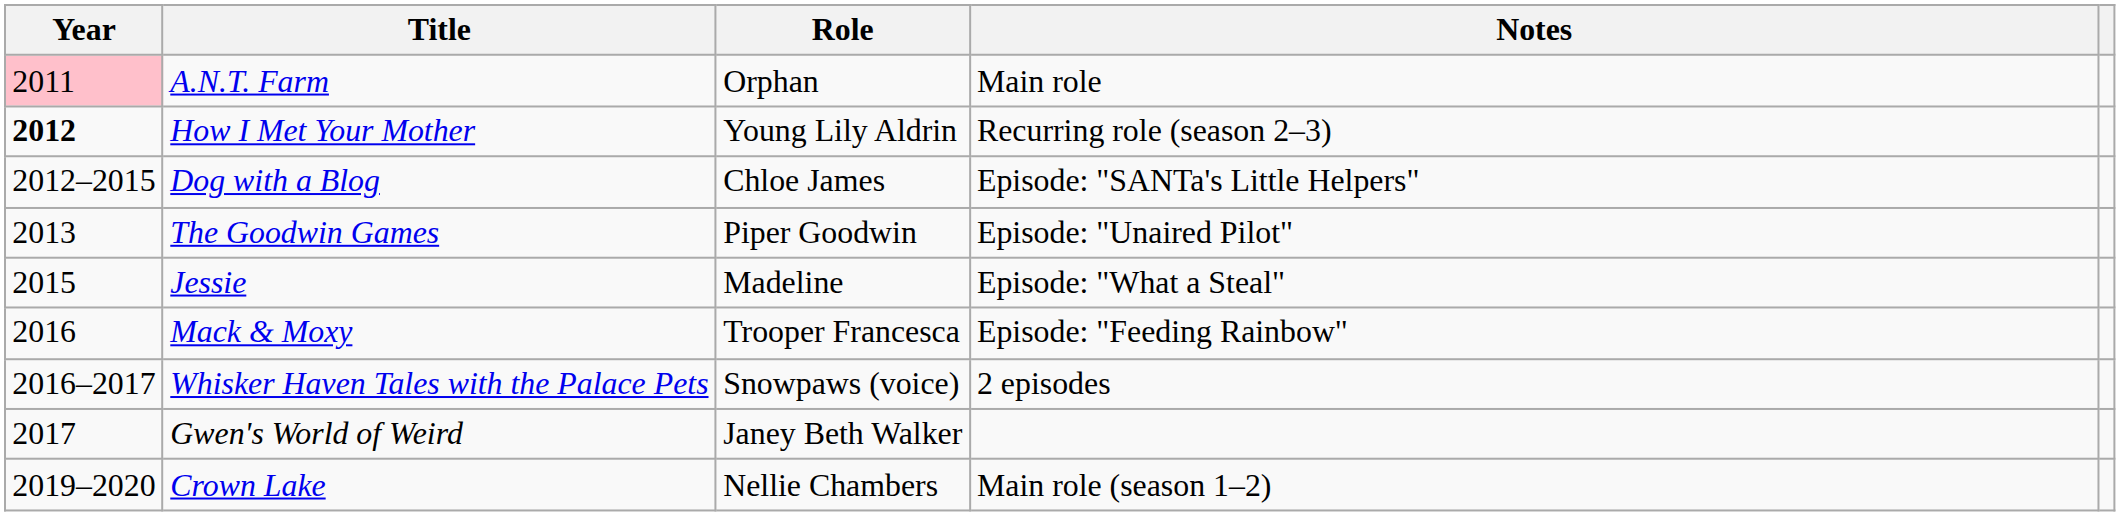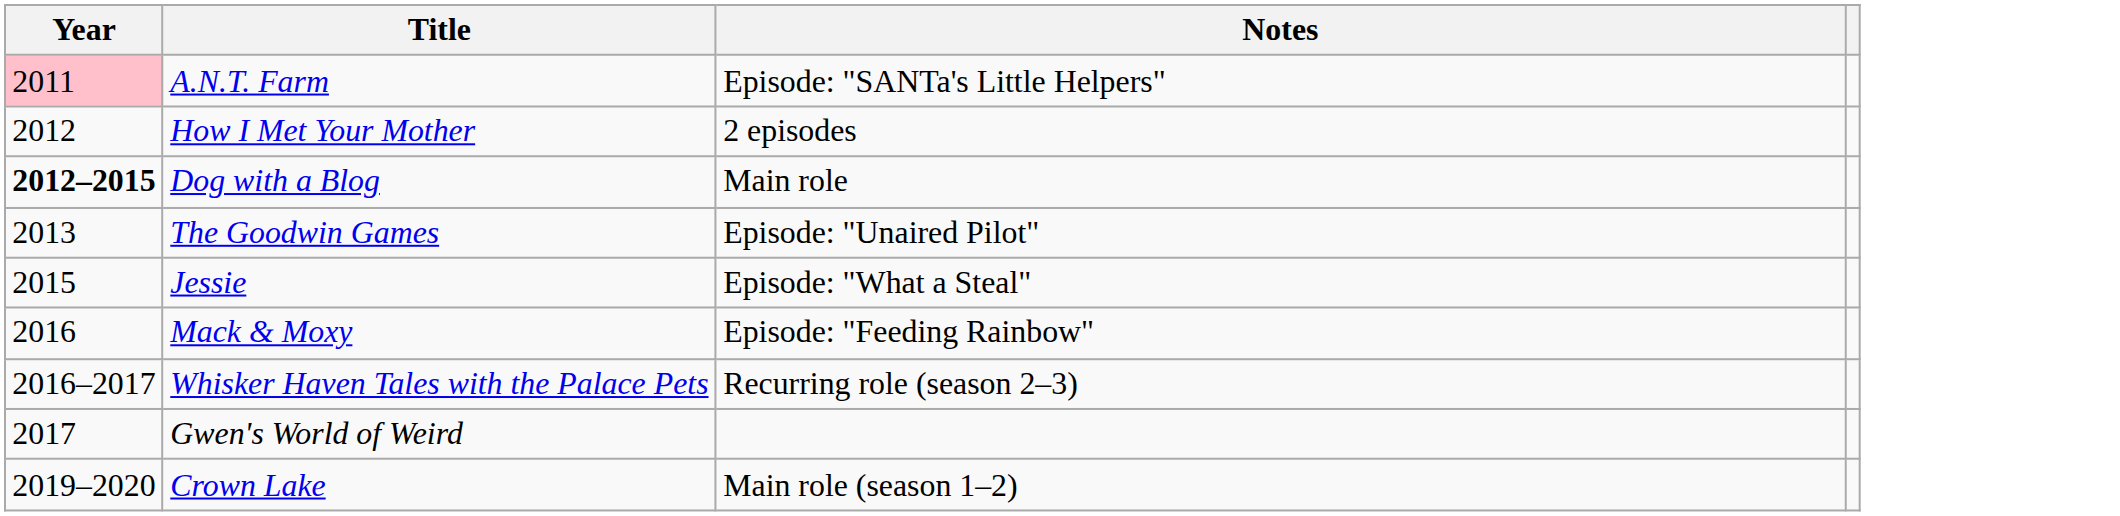- column: Role | Orphan | Young Lily Aldrin | Chloe James | Piper Goodwin | Madeline | Trooper Francesca | Snowpaws (voice) | Janey Beth Walker | Nellie Chambers
A.N.T. Farm | Notes: Main role -> Episode: "SANTa's Little Helpers"
How I Met Your Mother | Year: bold -> normal
How I Met Your Mother | Notes: Recurring role (season 2–3) -> 2 episodes
Dog with a Blog | Year: normal -> bold
Dog with a Blog | Notes: Episode: "SANTa's Little Helpers" -> Main role
Whisker Haven Tales with the Palace Pets | Notes: 2 episodes -> Recurring role (season 2–3)
